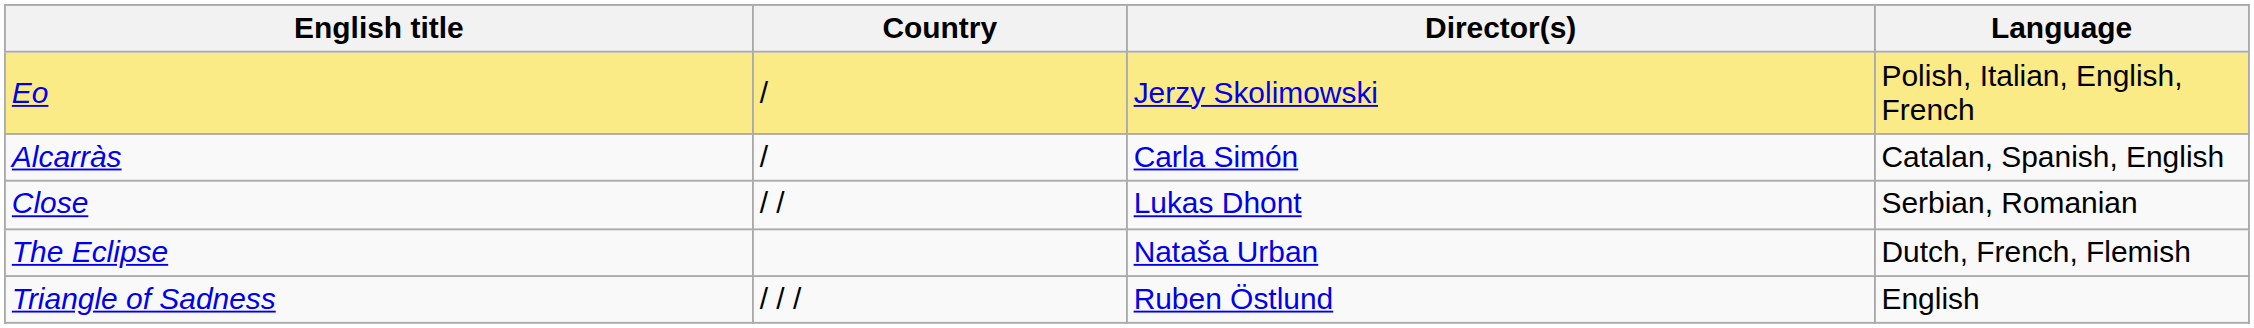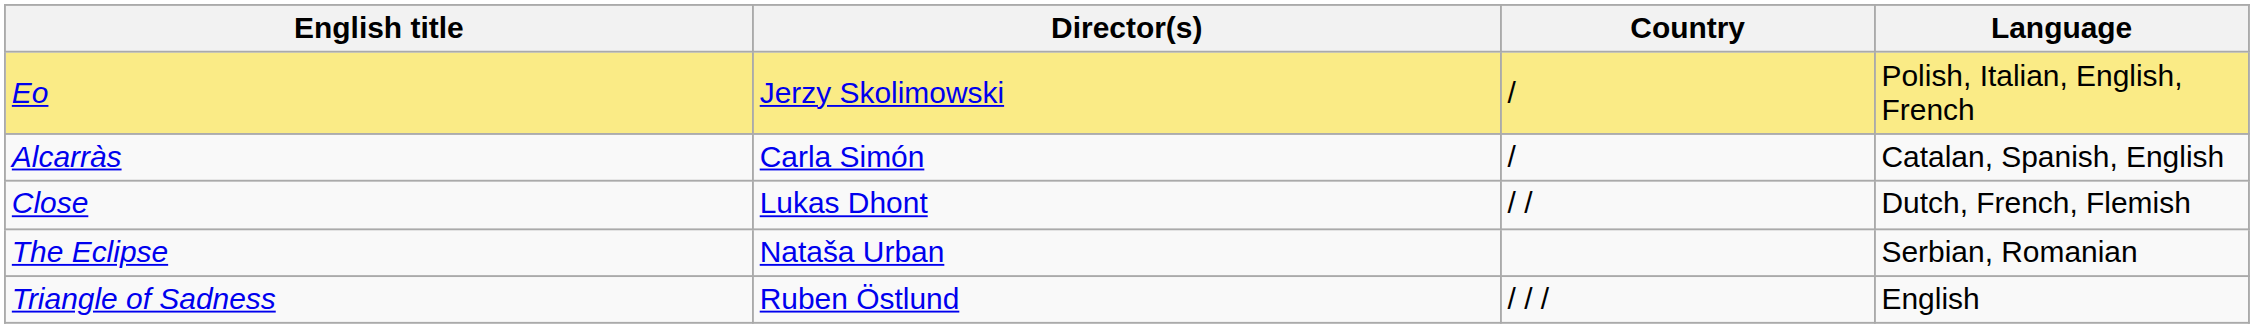columns swapped: Director(s) <-> Country
Close | Language: Serbian, Romanian -> Dutch, French, Flemish
The Eclipse | Language: Dutch, French, Flemish -> Serbian, Romanian
